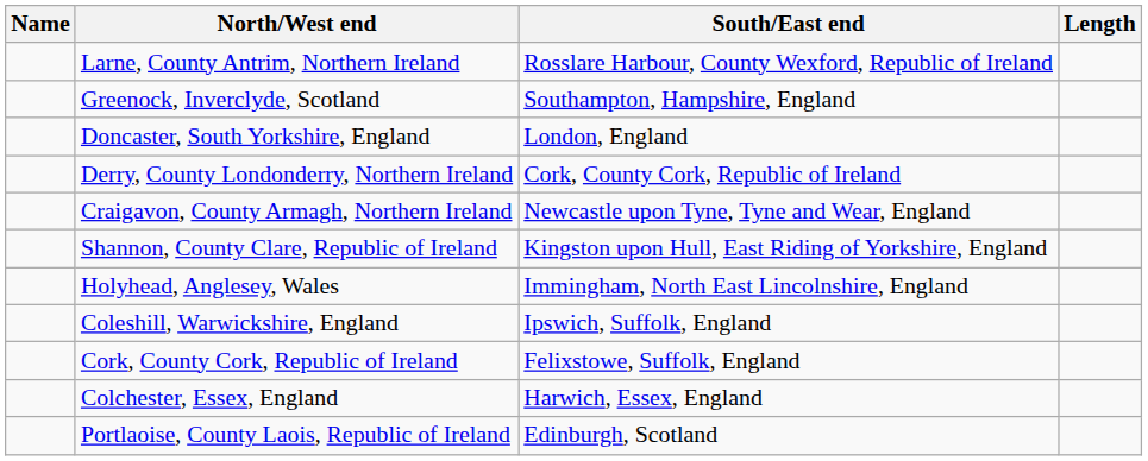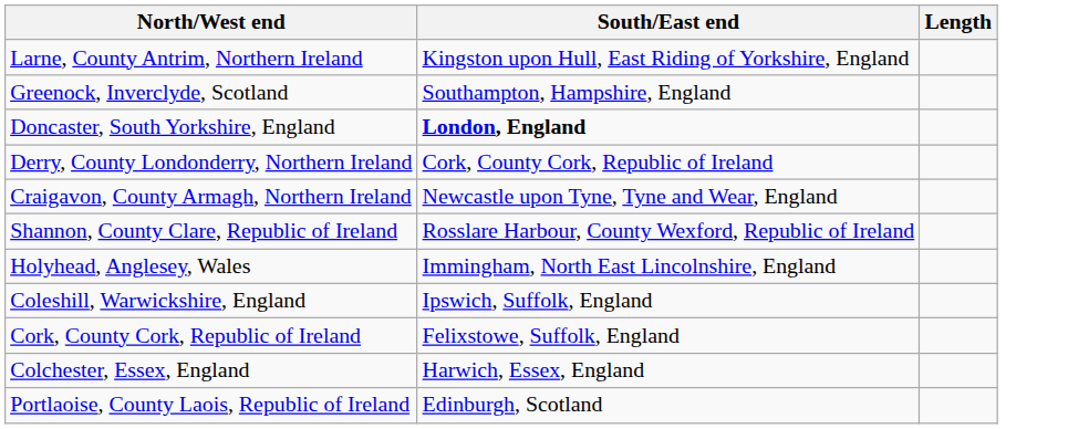- column: Name
Larne, County Antrim, Northern Ireland | South/East end: Rosslare Harbour, County Wexford, Republic of Ireland -> Kingston upon Hull, East Riding of Yorkshire, England
Doncaster, South Yorkshire, England | South/East end: normal -> bold
Shannon, County Clare, Republic of Ireland | South/East end: Kingston upon Hull, East Riding of Yorkshire, England -> Rosslare Harbour, County Wexford, Republic of Ireland
